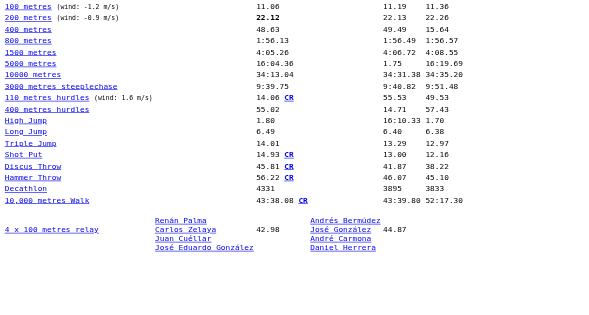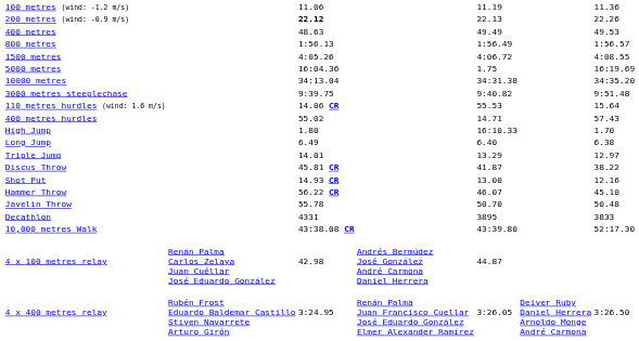400 metres | column 7: 15.64 -> 49.53
110 metres hurdles (wind: 1.6 m/s) | column 7: 49.53 -> 15.64
rows swapped: Shot Put <-> Discus Throw
+ row: Javelin Throw | 55.78 | 50.70 | 50.48
+ row: 4 x 400 metres relay | Rubén Frost Eduardo Baldemar Castillo Stiven Navarrete Arturo Girón | 3:24.95 | Renán Palma Juan Francisco Cuellar José Eduardo González Elmer Alexander Ramírez | 3:26.05 | Deiver Ruby Daniel Herrera Arnoldo Monge André Carmona | 3:26.50
